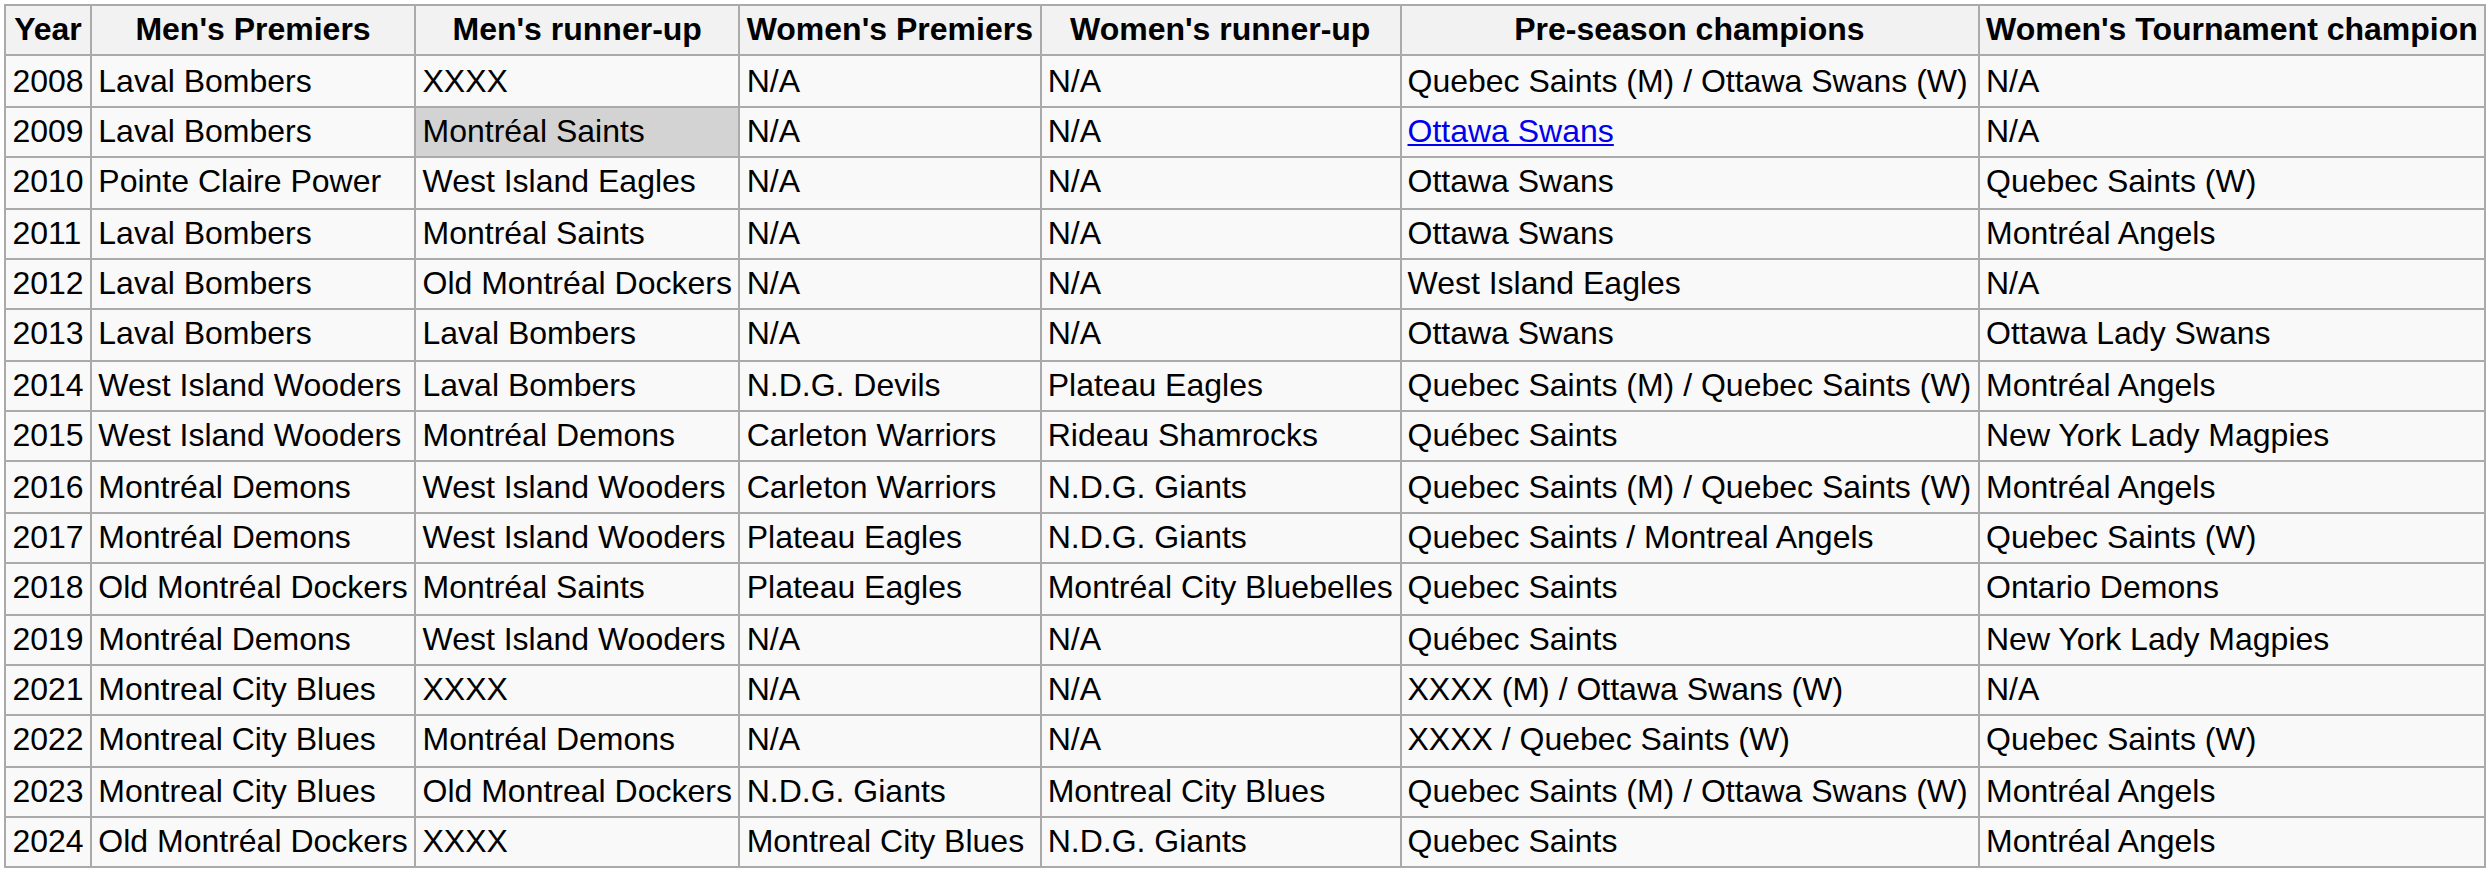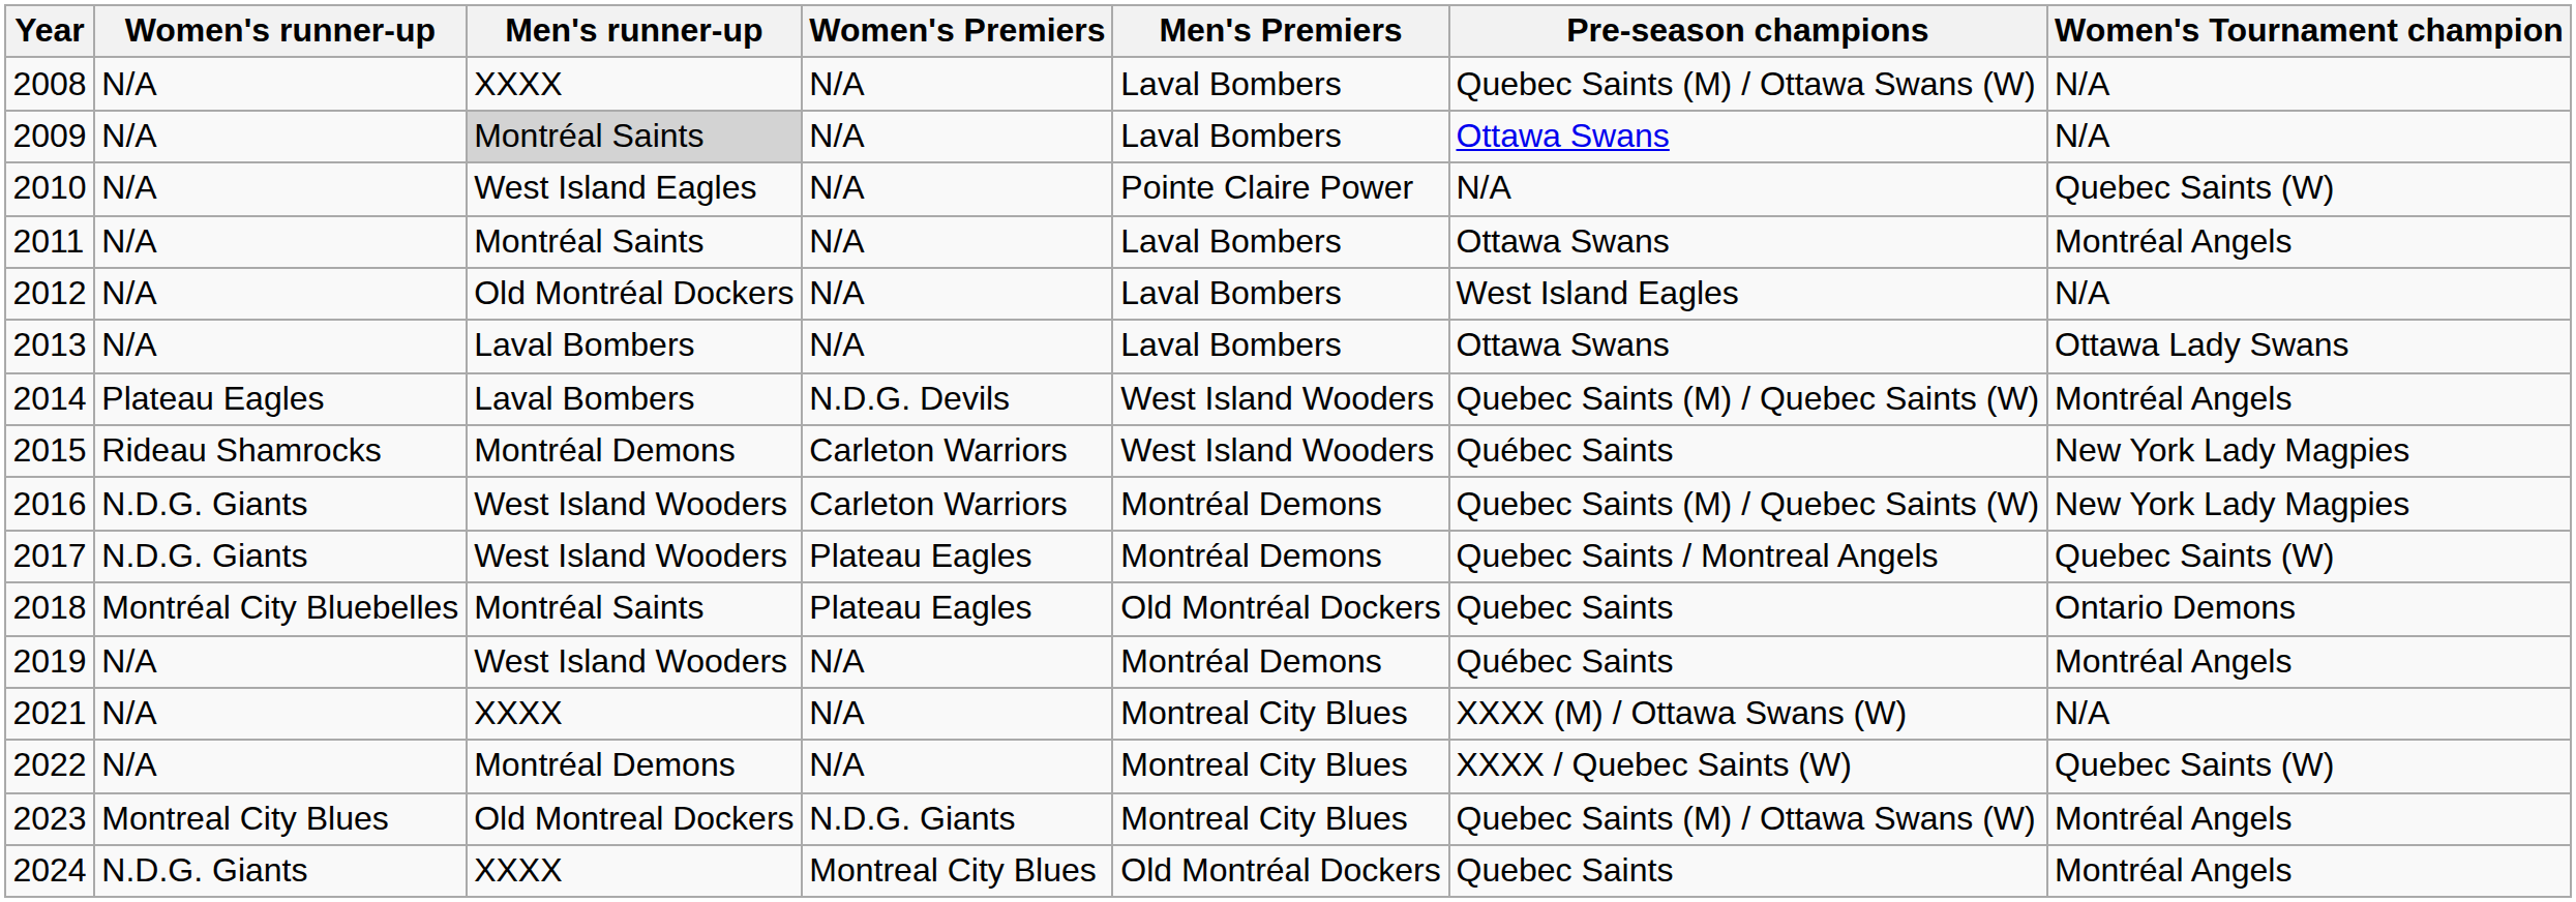columns swapped: Men's Premiers <-> Women's runner-up
2010 | Pre-season champions: Ottawa Swans -> N/A
2016 | Women's Tournament champion: Montréal Angels -> New York Lady Magpies
2019 | Women's Tournament champion: New York Lady Magpies -> Montréal Angels
